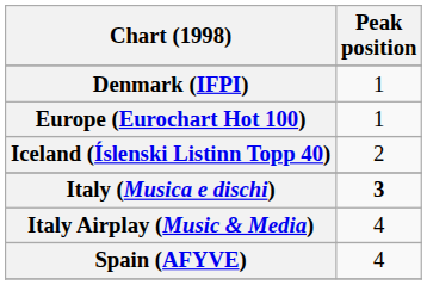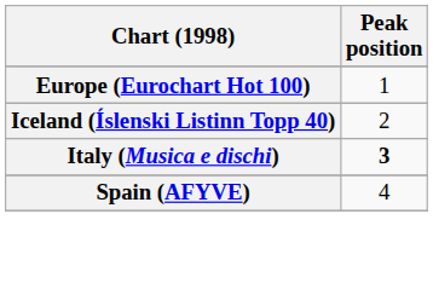- row: Denmark (IFPI) | 1
- row: Italy Airplay (Music & Media) | 4
